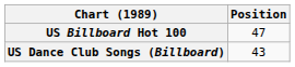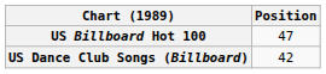US Dance Club Songs (Billboard) | Position: 43 -> 42
